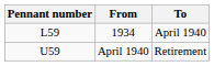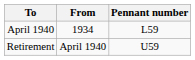columns swapped: Pennant number <-> To
